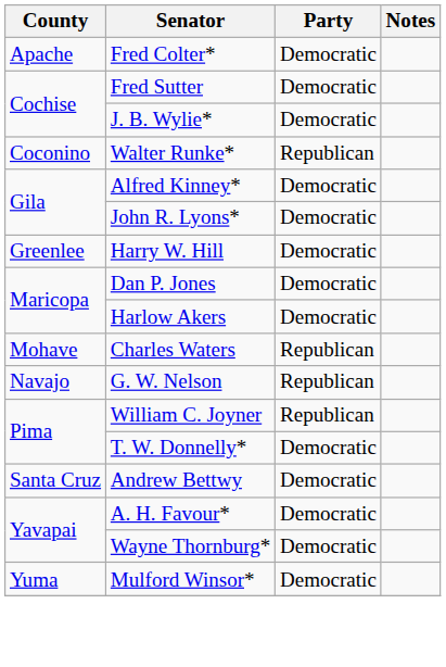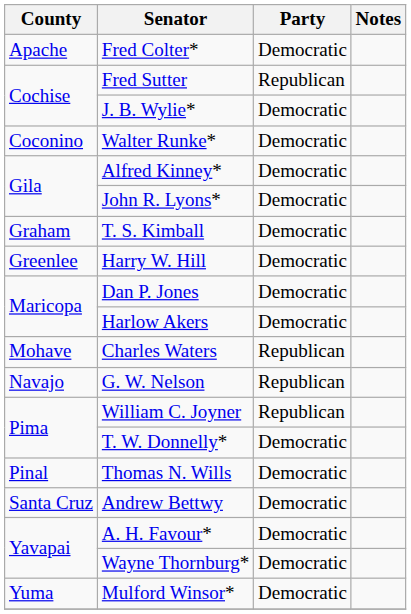Fred Sutter | Party: Democratic -> Republican
Walter Runke* | Party: Republican -> Democratic
+ row: Graham | T. S. Kimball | Democratic
+ row: Pinal | Thomas N. Wills | Democratic
